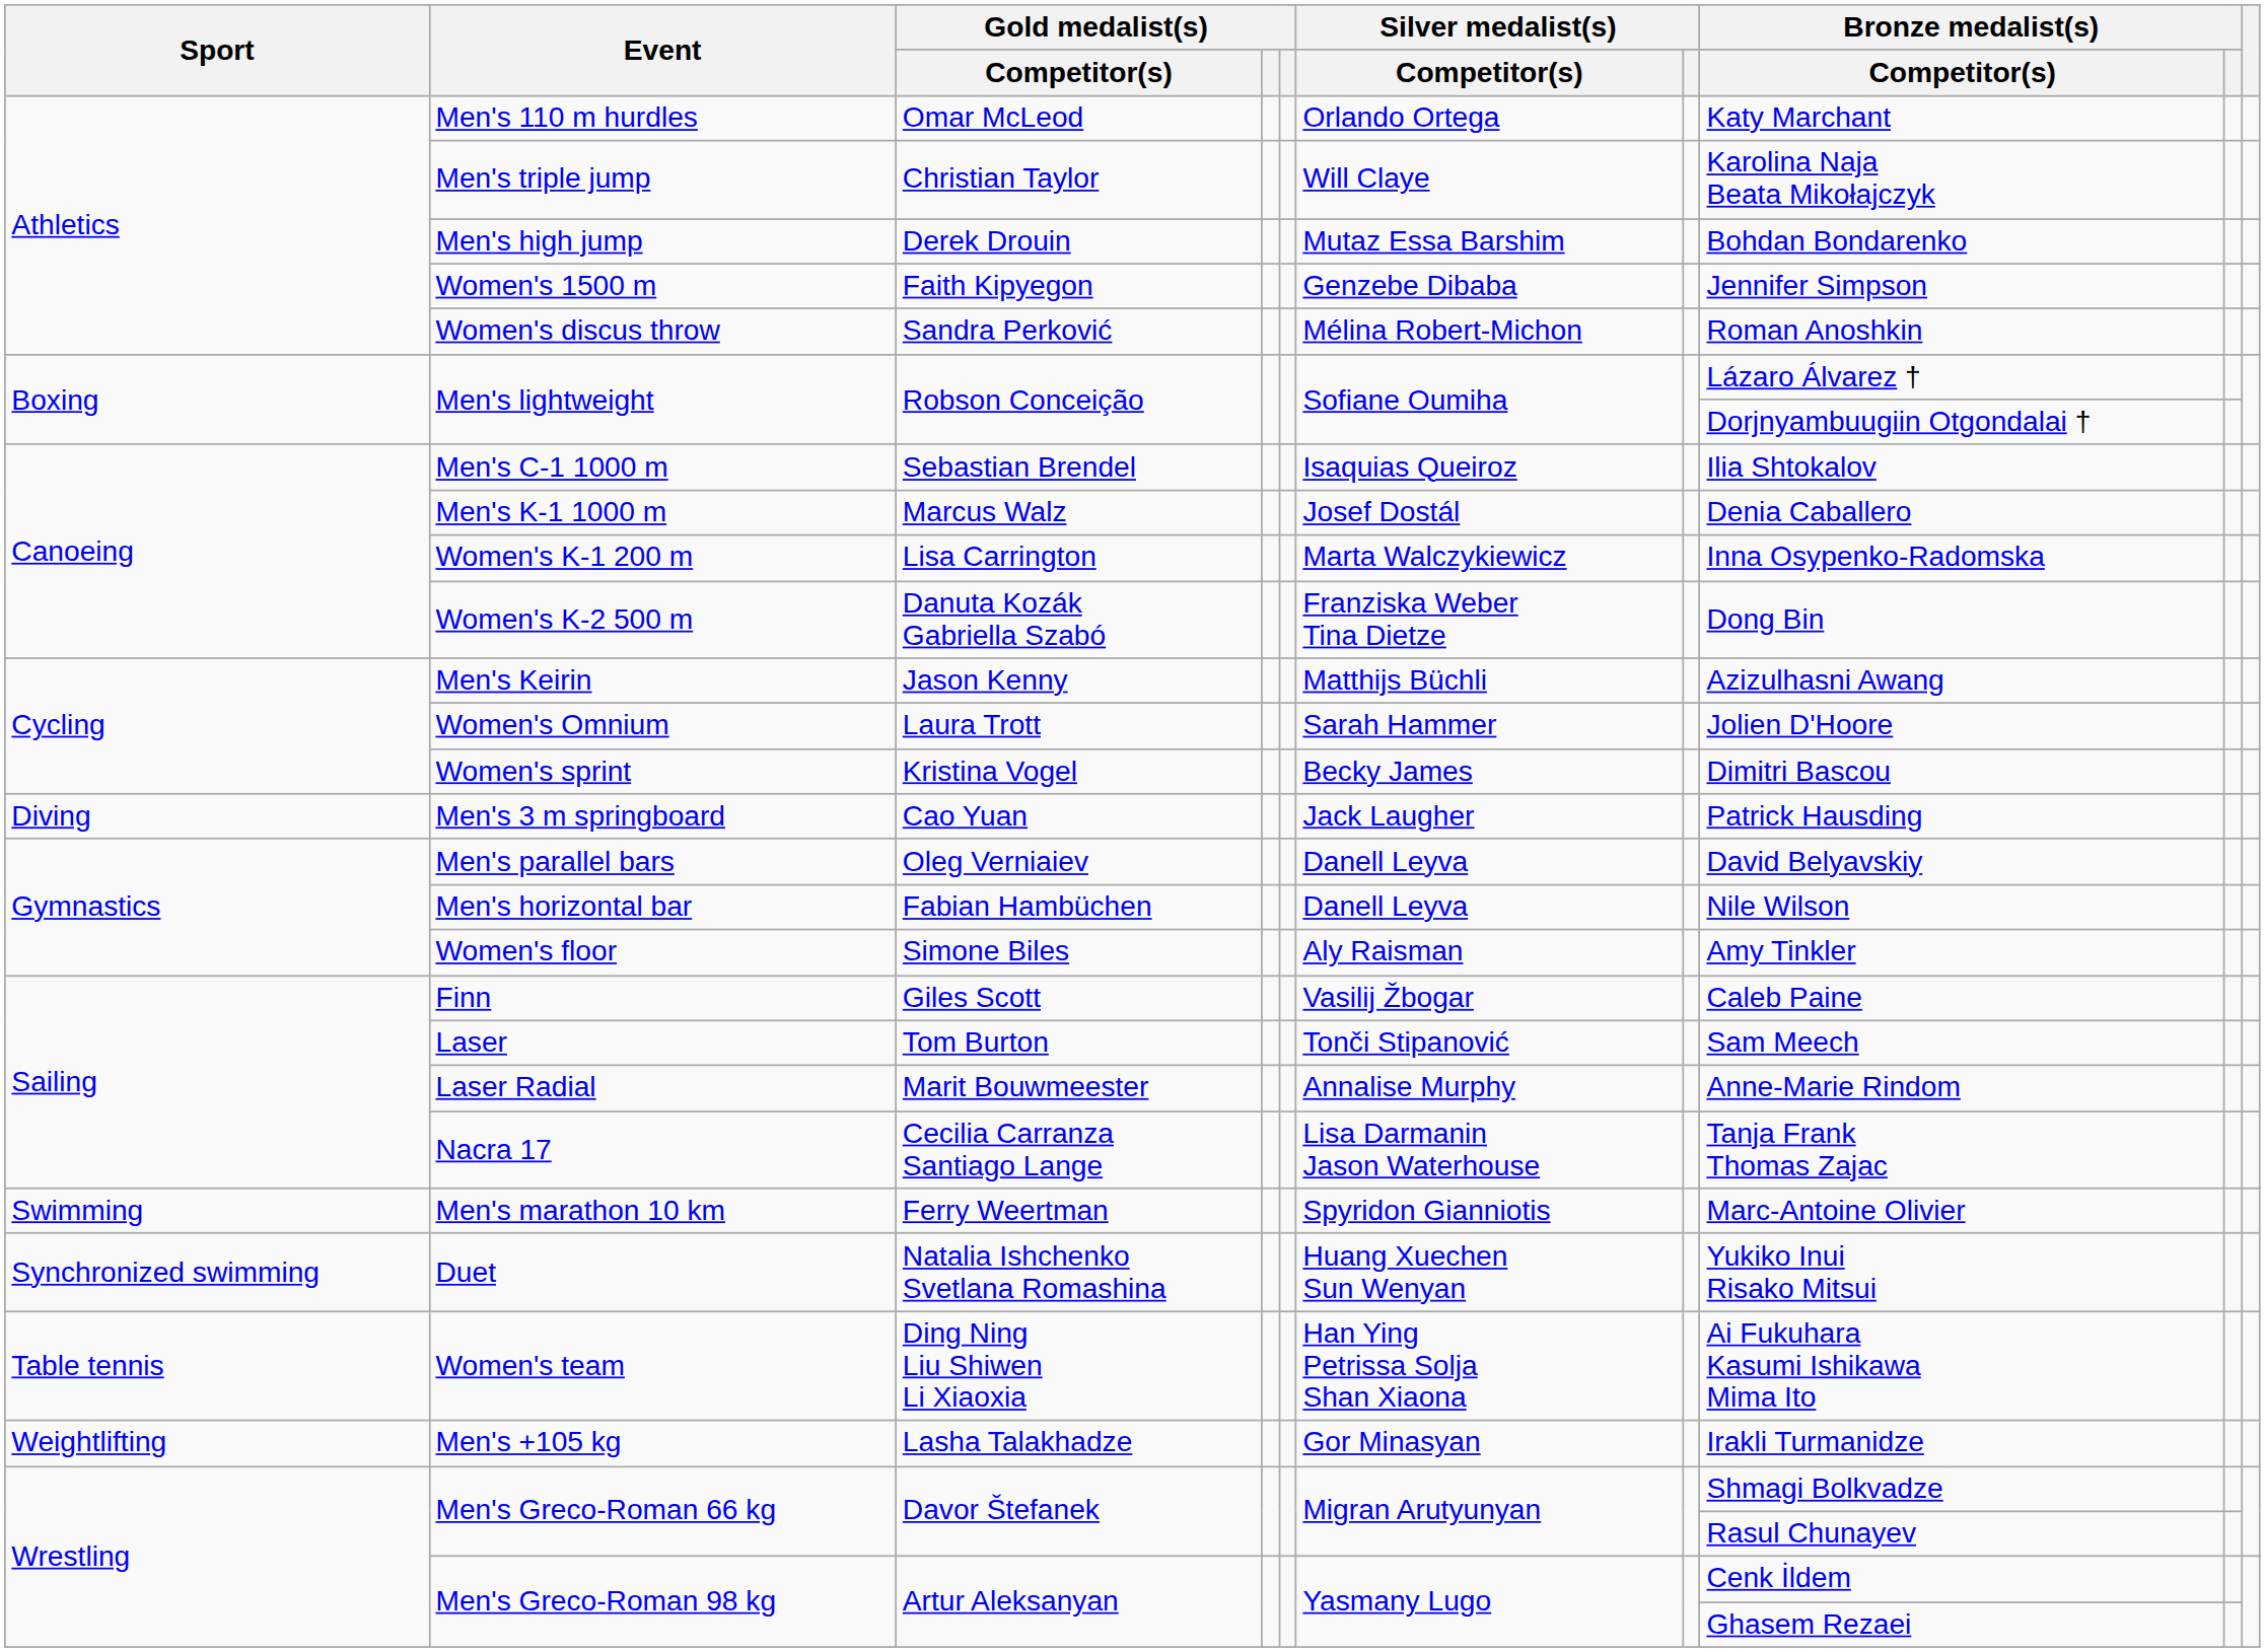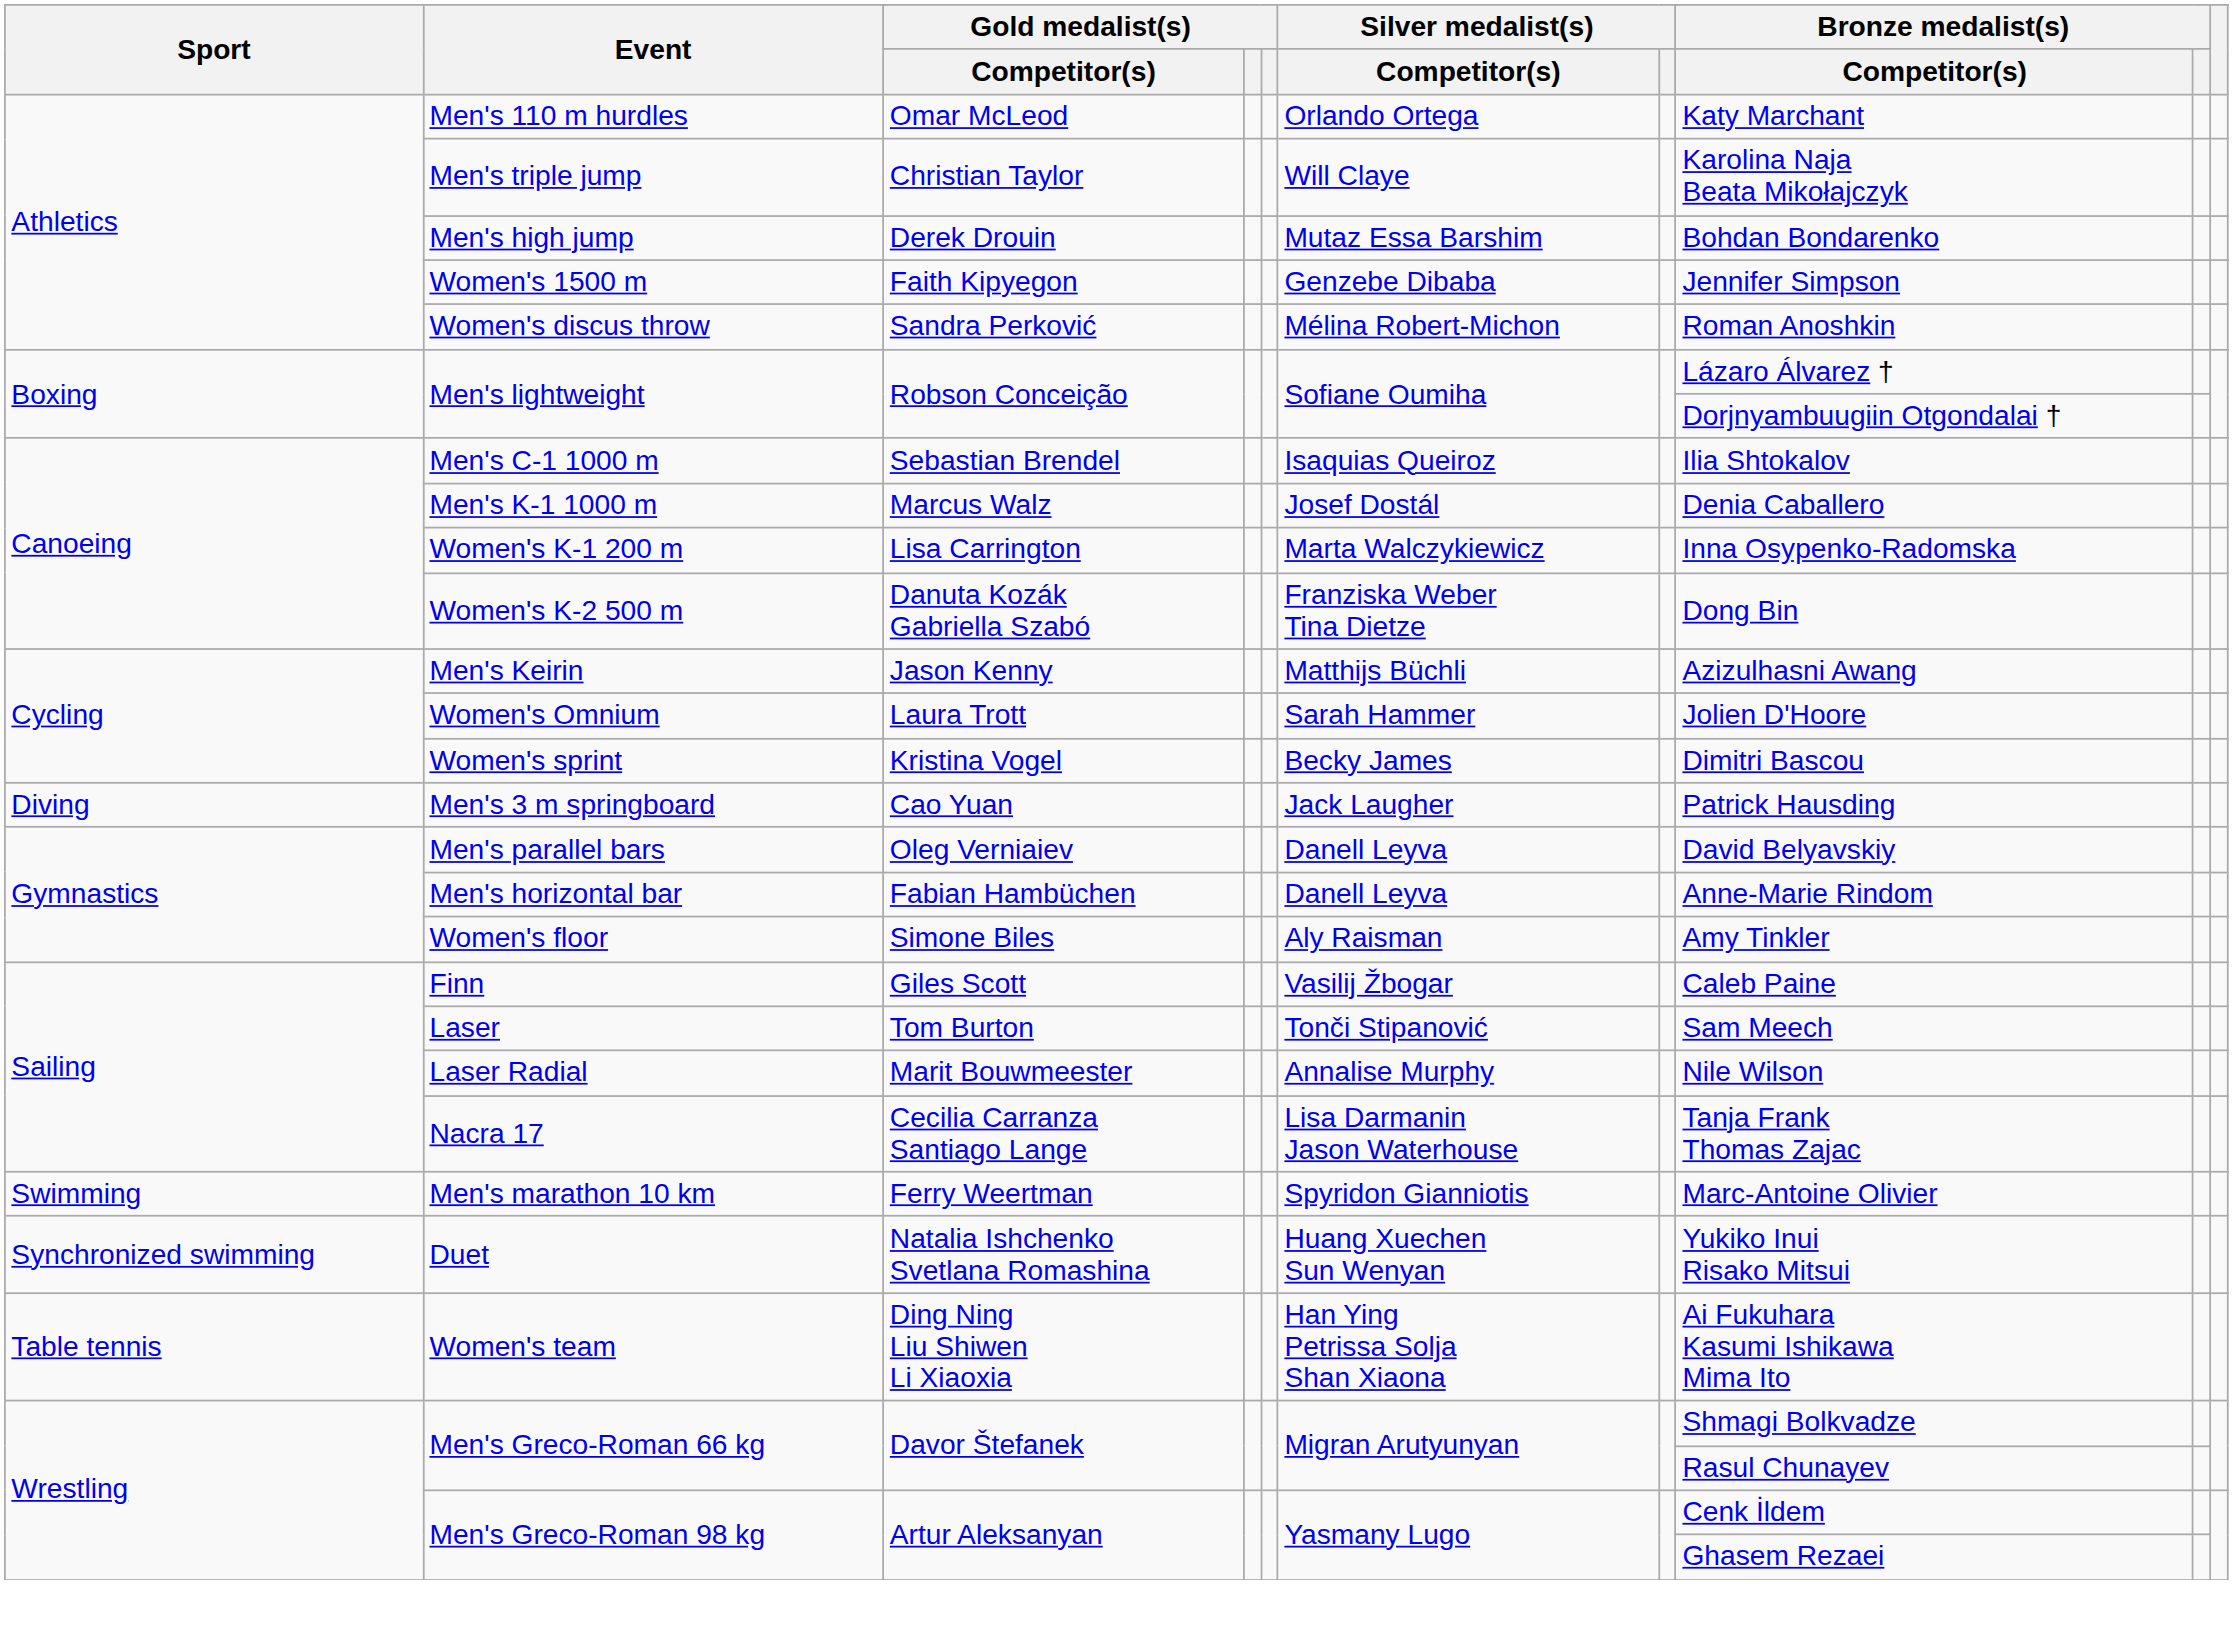Men's horizontal bar | Bronze medalist(s) / Competitor(s): Nile Wilson -> Anne-Marie Rindom
Laser Radial | Bronze medalist(s) / Competitor(s): Anne-Marie Rindom -> Nile Wilson
- row: Weightlifting | Men's +105 kg | Lasha Talakhadze | Gor Minasyan | Irakli Turmanidze
